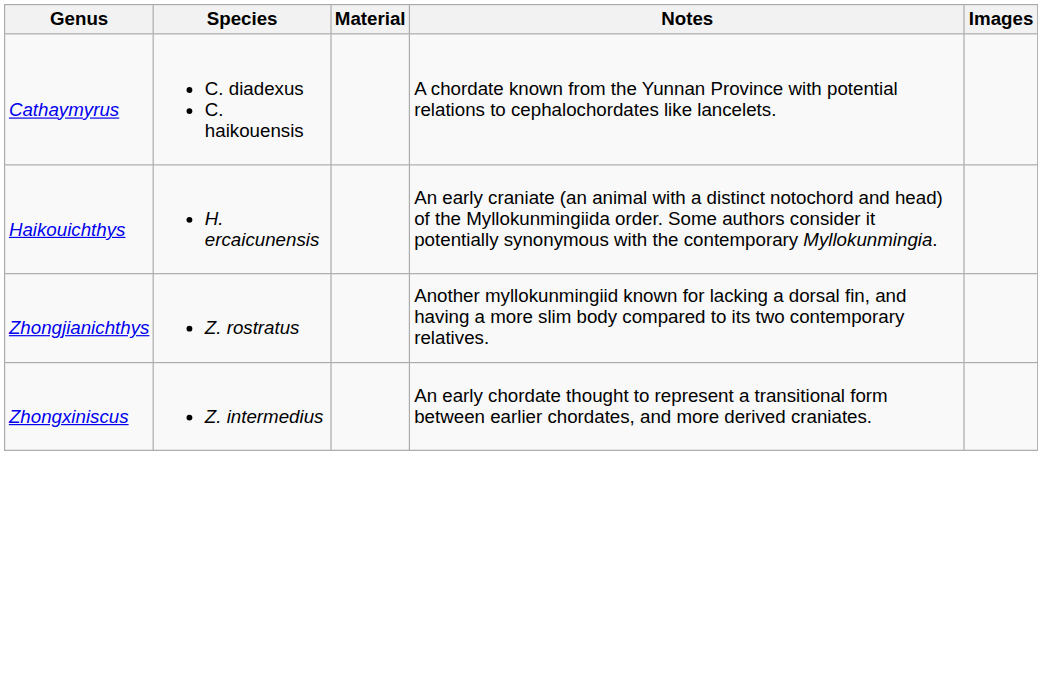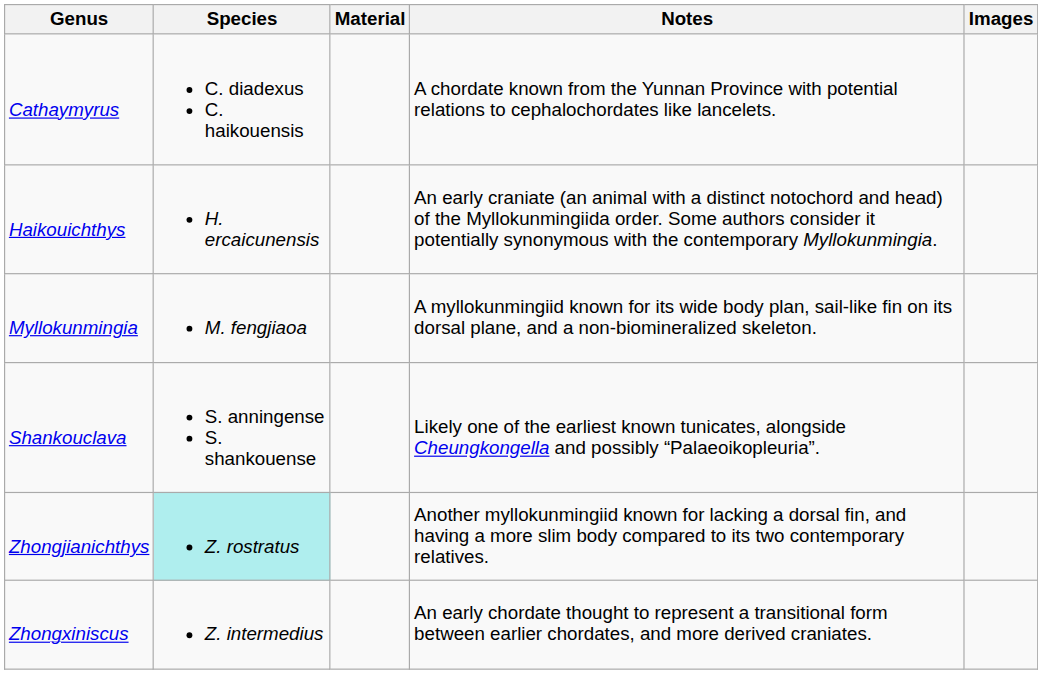+ row: Myllokunmingia | M. fengjiaoa | A myllokunmingiid known for its wide body plan, sail-like fin on its dorsal plane, and a non-biomineralized skeleton.
+ row: Shankouclava | S. anningense S. shankouense | Likely one of the earliest known tunicates, alongside Cheungkongella and possibly “Palaeoikopleuria”.
Zhongjianichthys | Species: no background -> paleturquoise background
